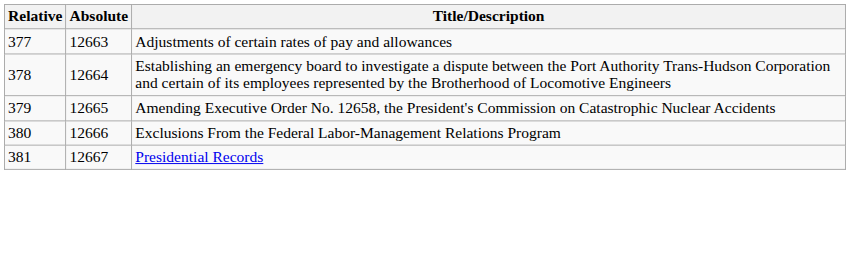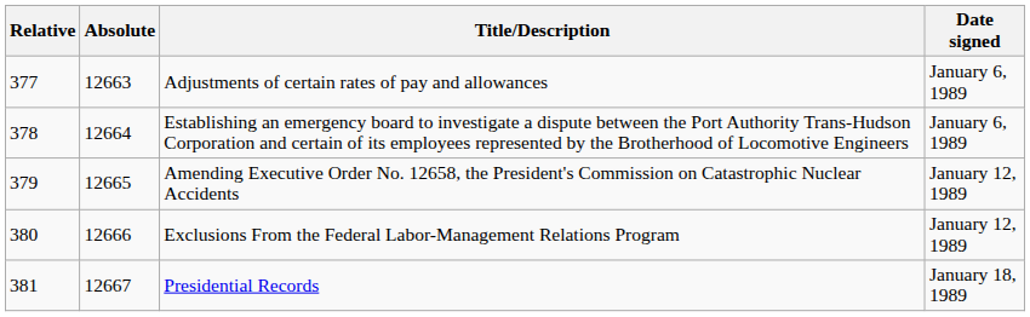+ column: Date signed | January 6, 1989 | January 6, 1989 | January 12, 1989 | January 12, 1989 | January 18, 1989
